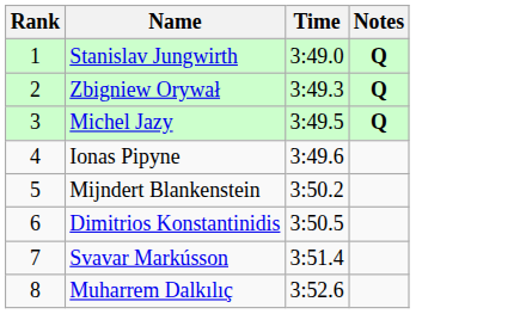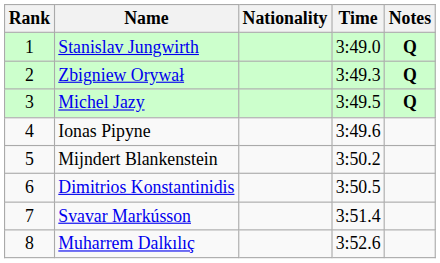+ column: Nationality
